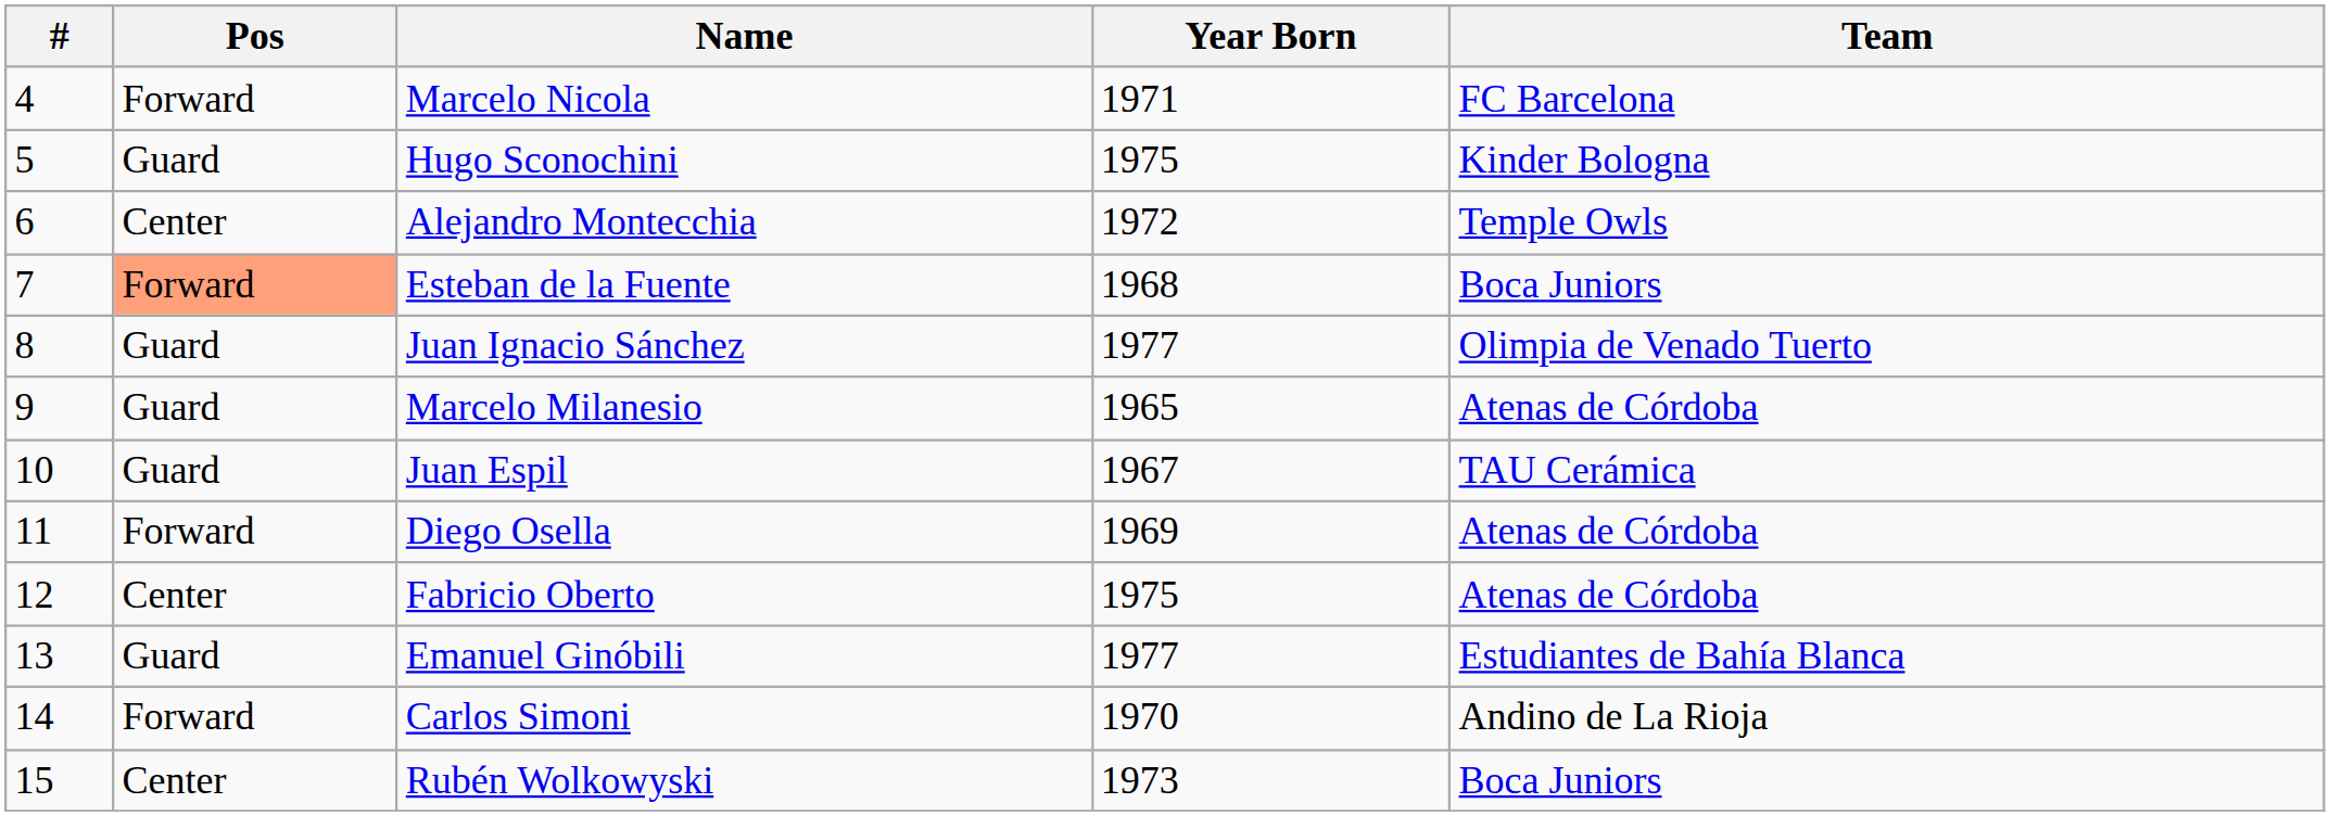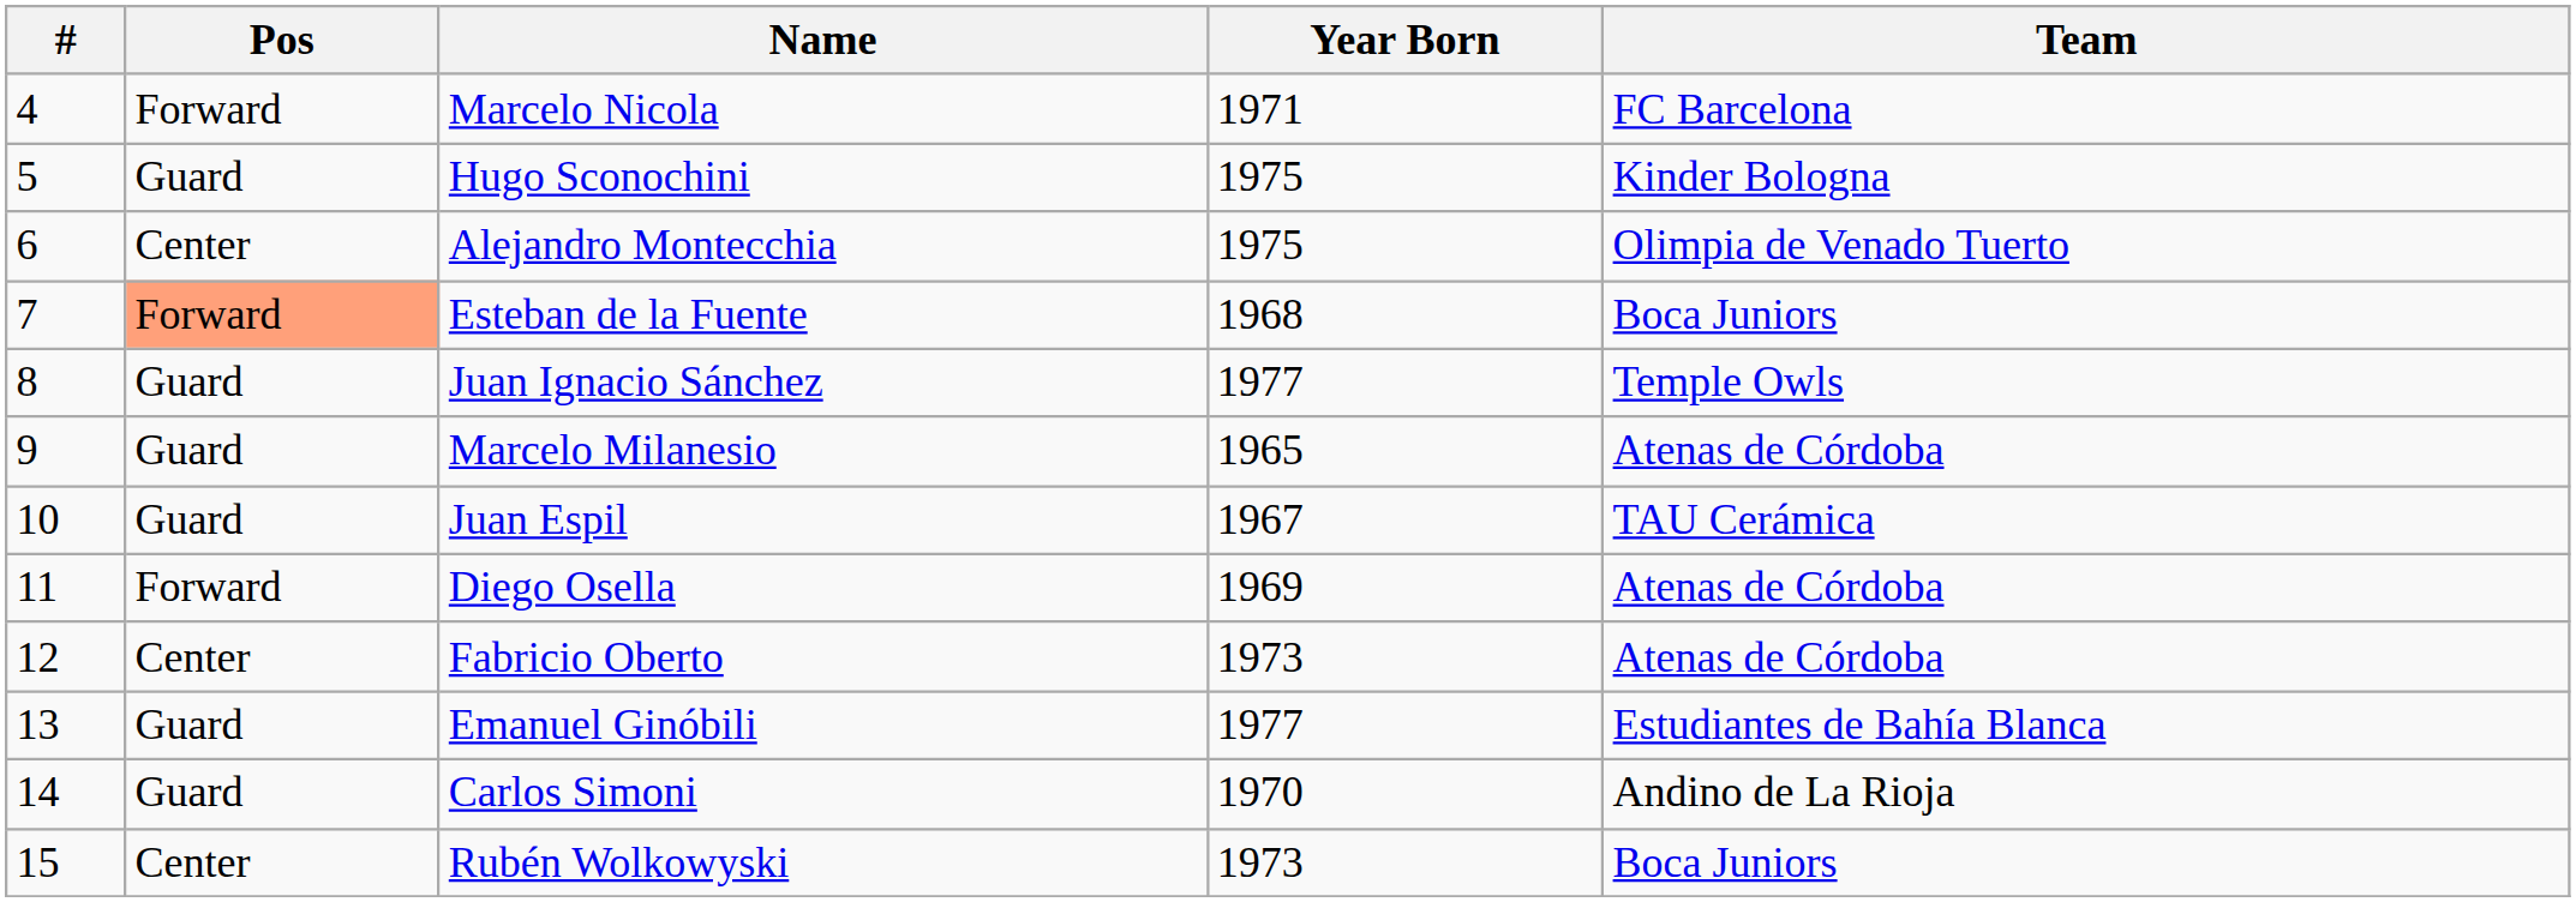Alejandro Montecchia | Year Born: 1972 -> 1975
Alejandro Montecchia | Team: Temple Owls -> Olimpia de Venado Tuerto
Juan Ignacio Sánchez | Team: Olimpia de Venado Tuerto -> Temple Owls
Fabricio Oberto | Year Born: 1975 -> 1973
Carlos Simoni | Pos: Forward -> Guard
